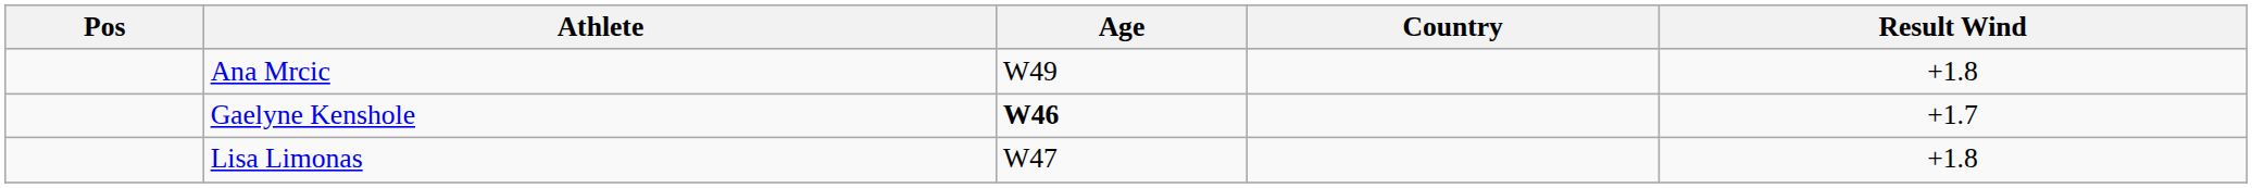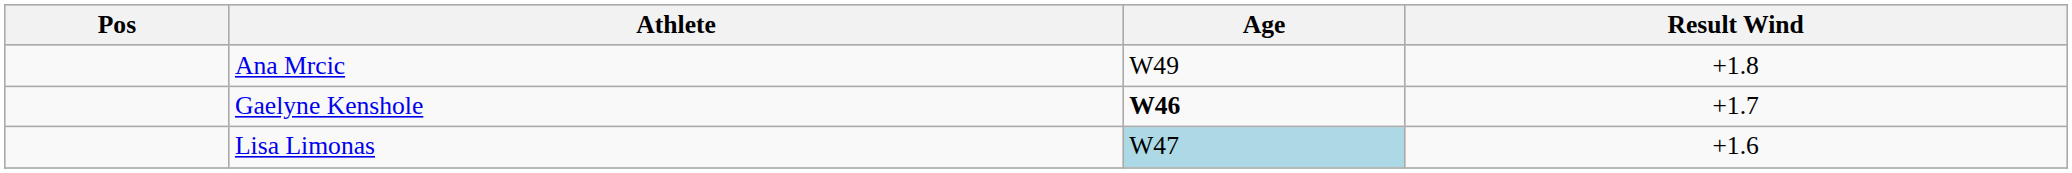- column: Country
Lisa Limonas | Age: no background -> lightblue background
Lisa Limonas | Result Wind: +1.8 -> +1.6
